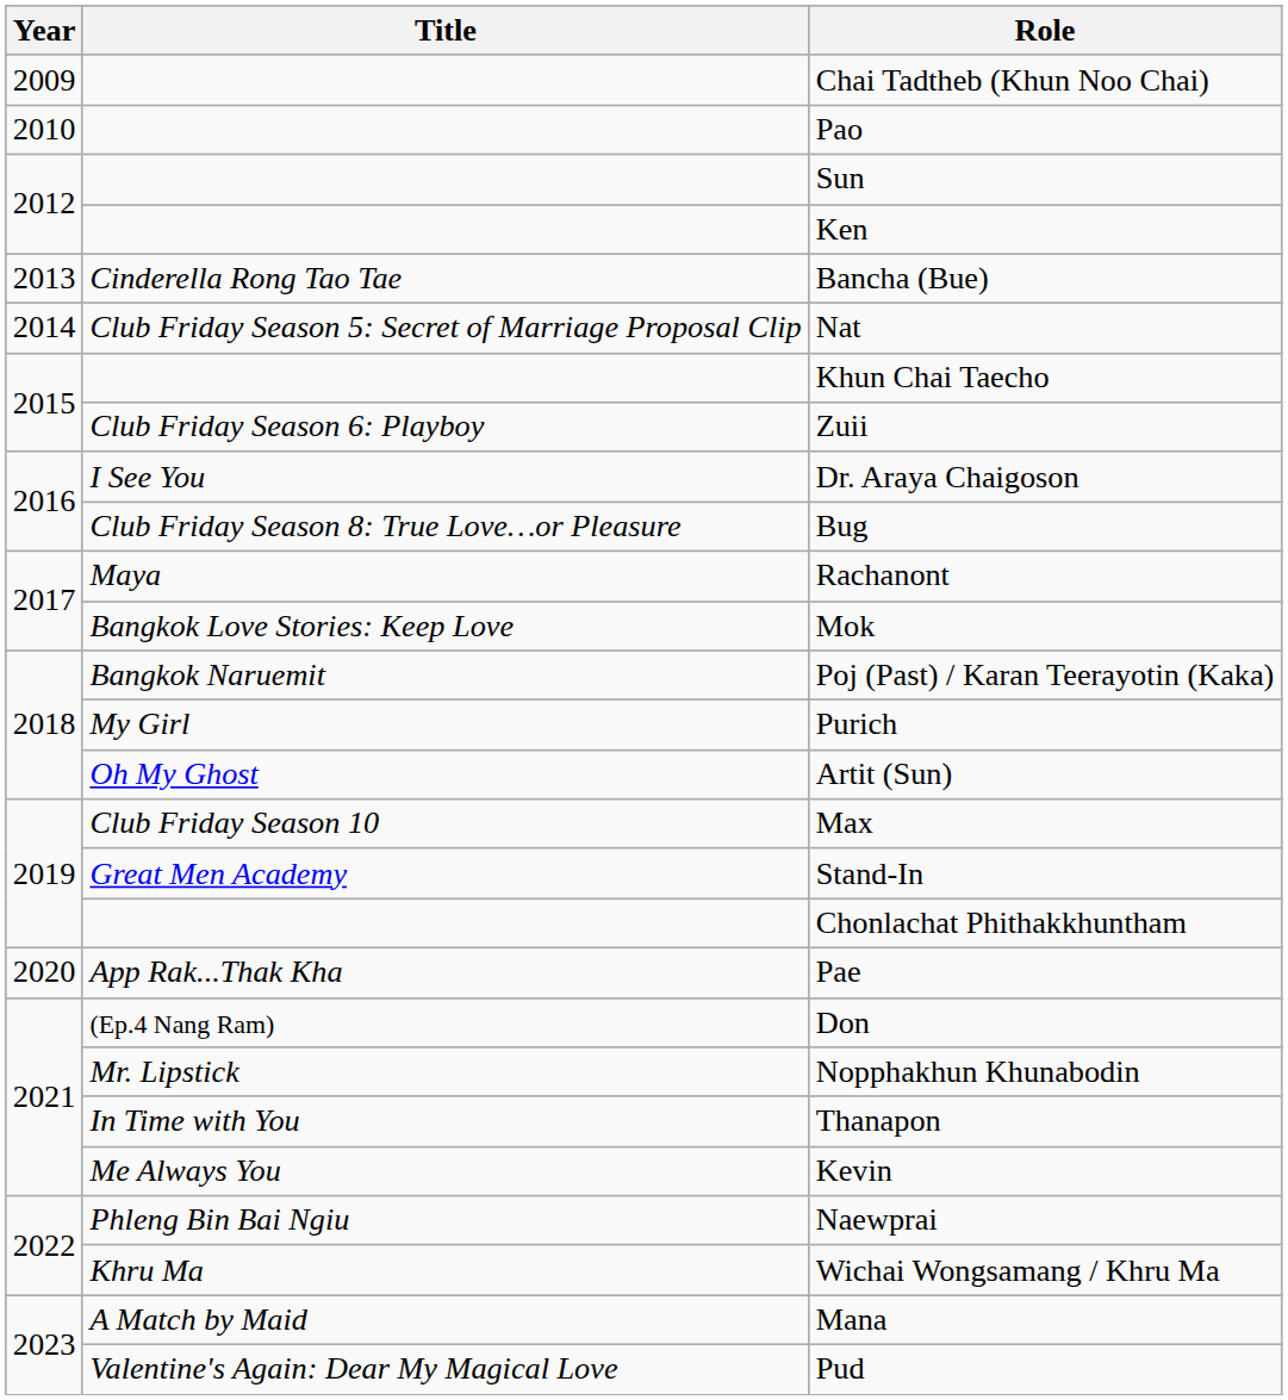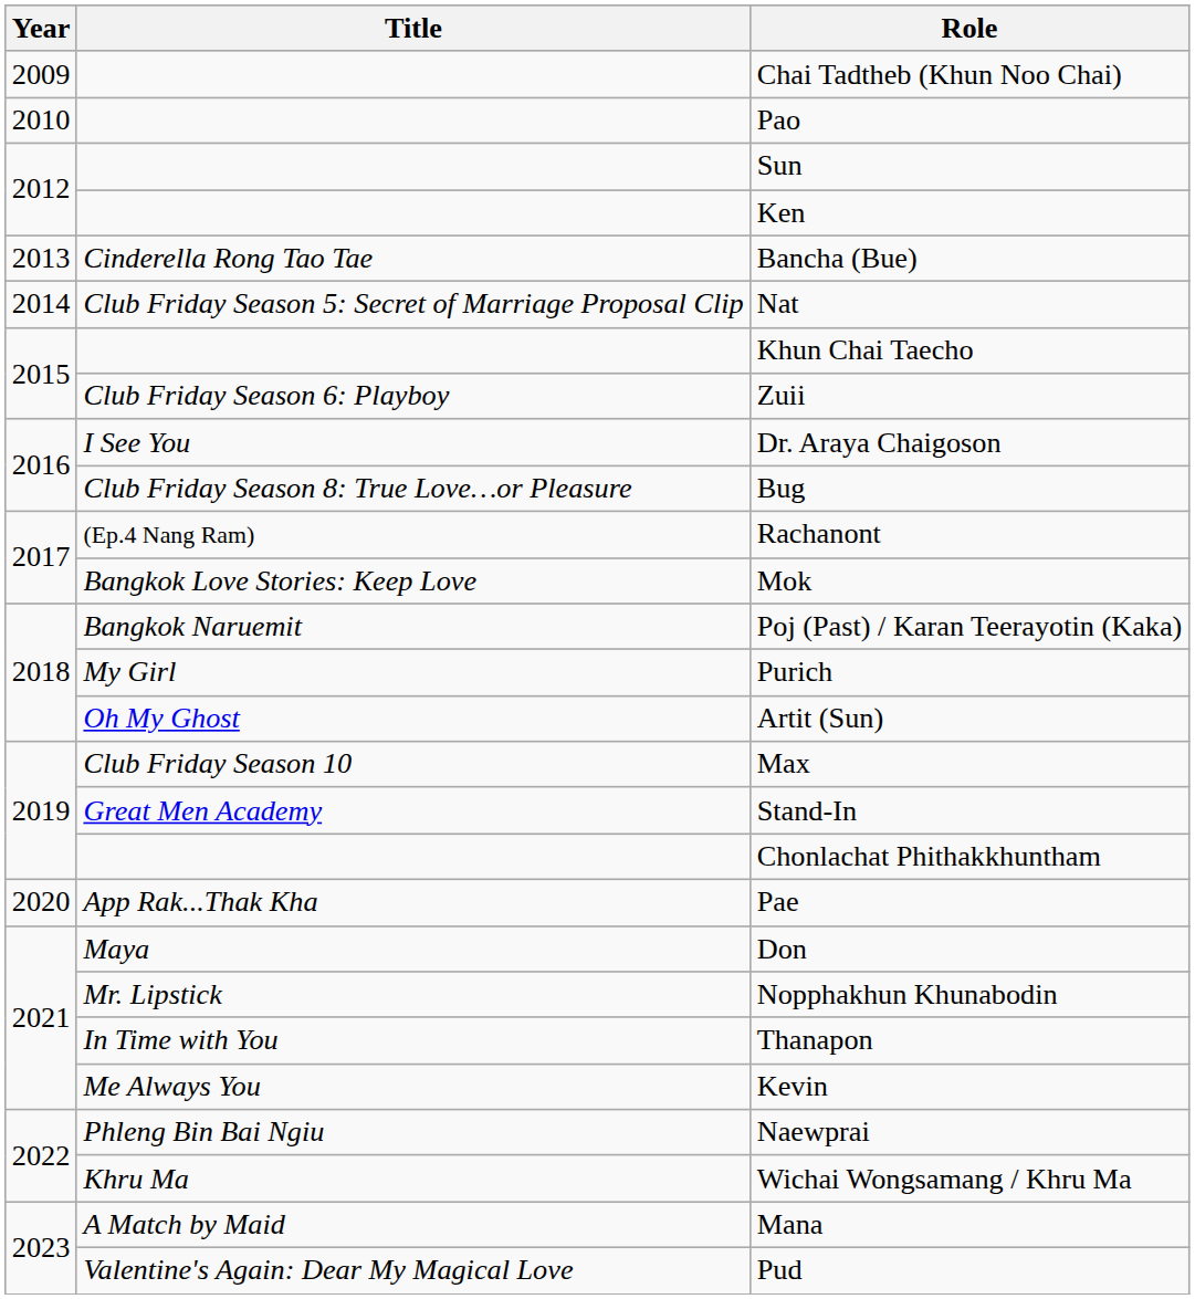Rachanont | Title: Maya -> (Ep.4 Nang Ram)
Don | Title: (Ep.4 Nang Ram) -> Maya
